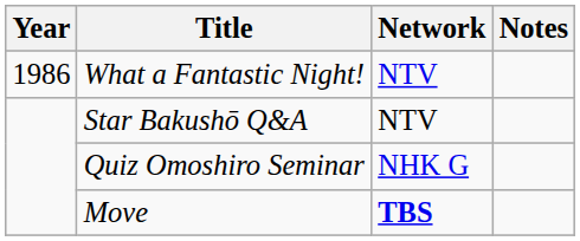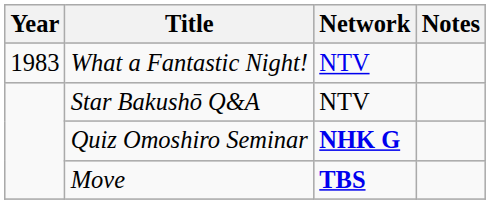What a Fantastic Night! | Year: 1986 -> 1983
Quiz Omoshiro Seminar | Network: normal -> bold
